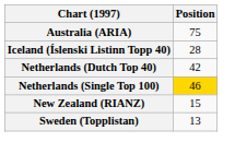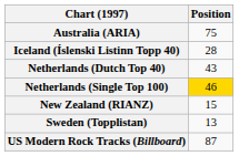Netherlands (Dutch Top 40) | Position: 42 -> 43
+ row: US Modern Rock Tracks (Billboard) | 87
